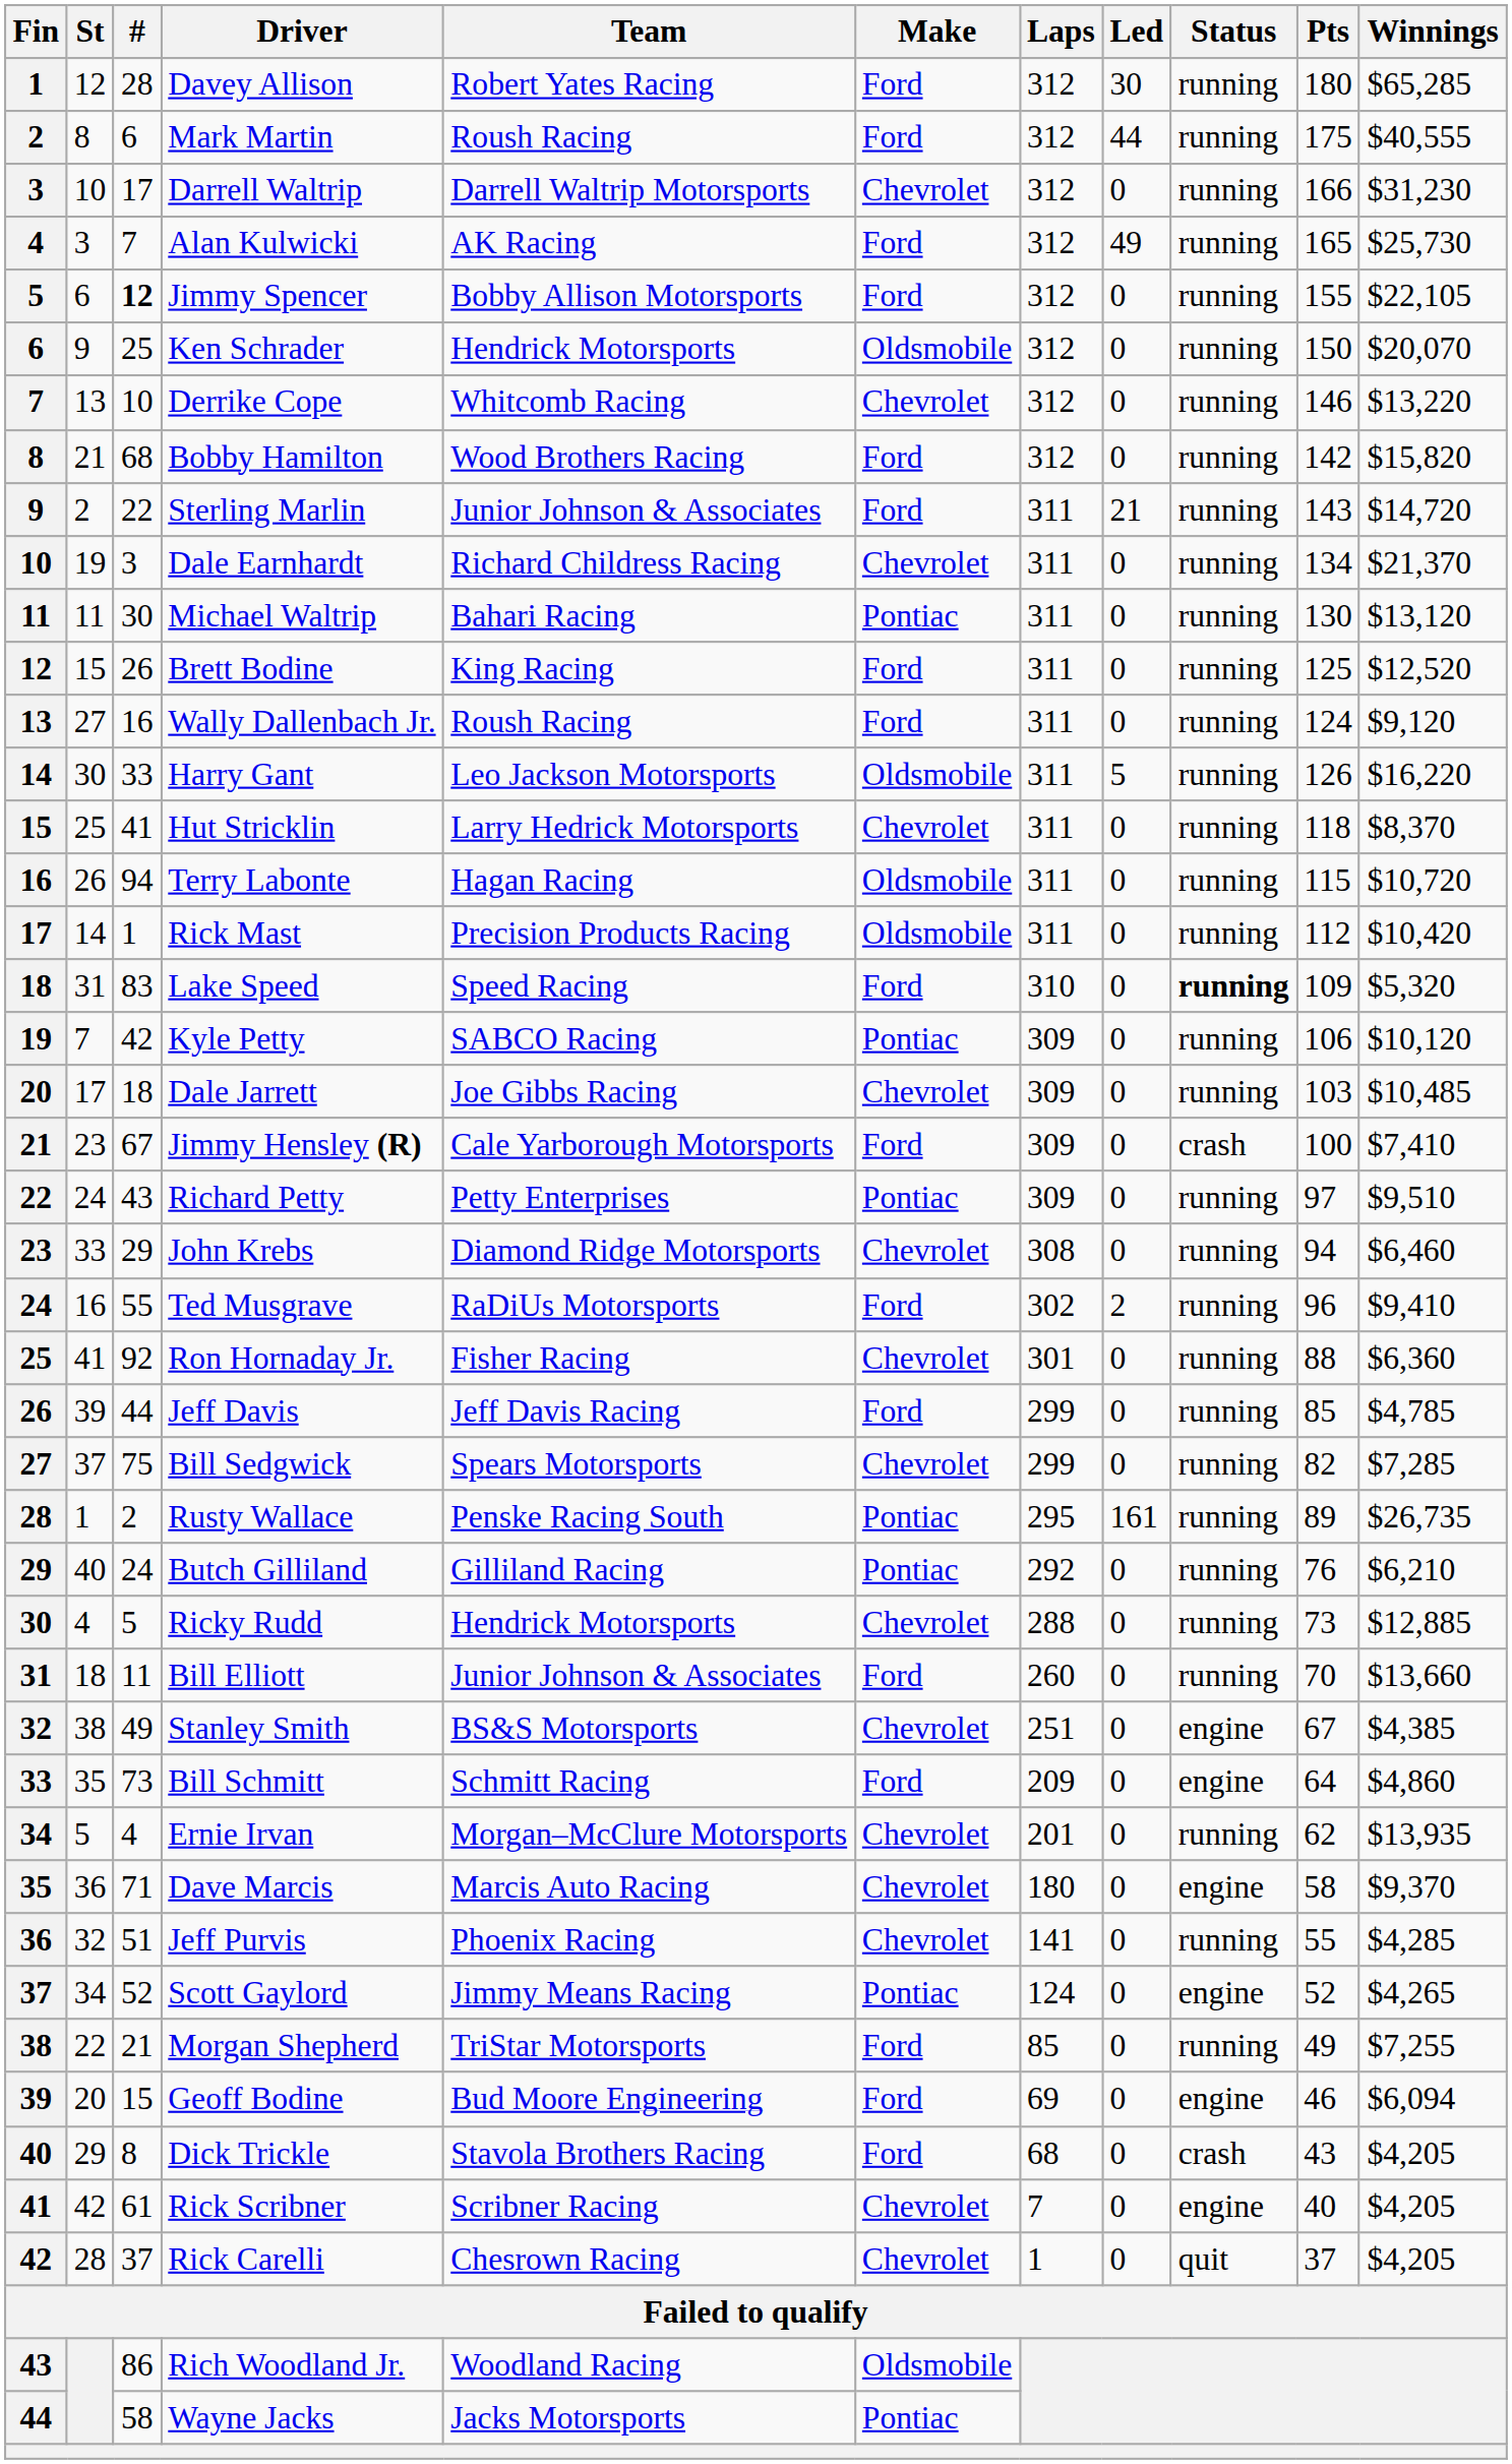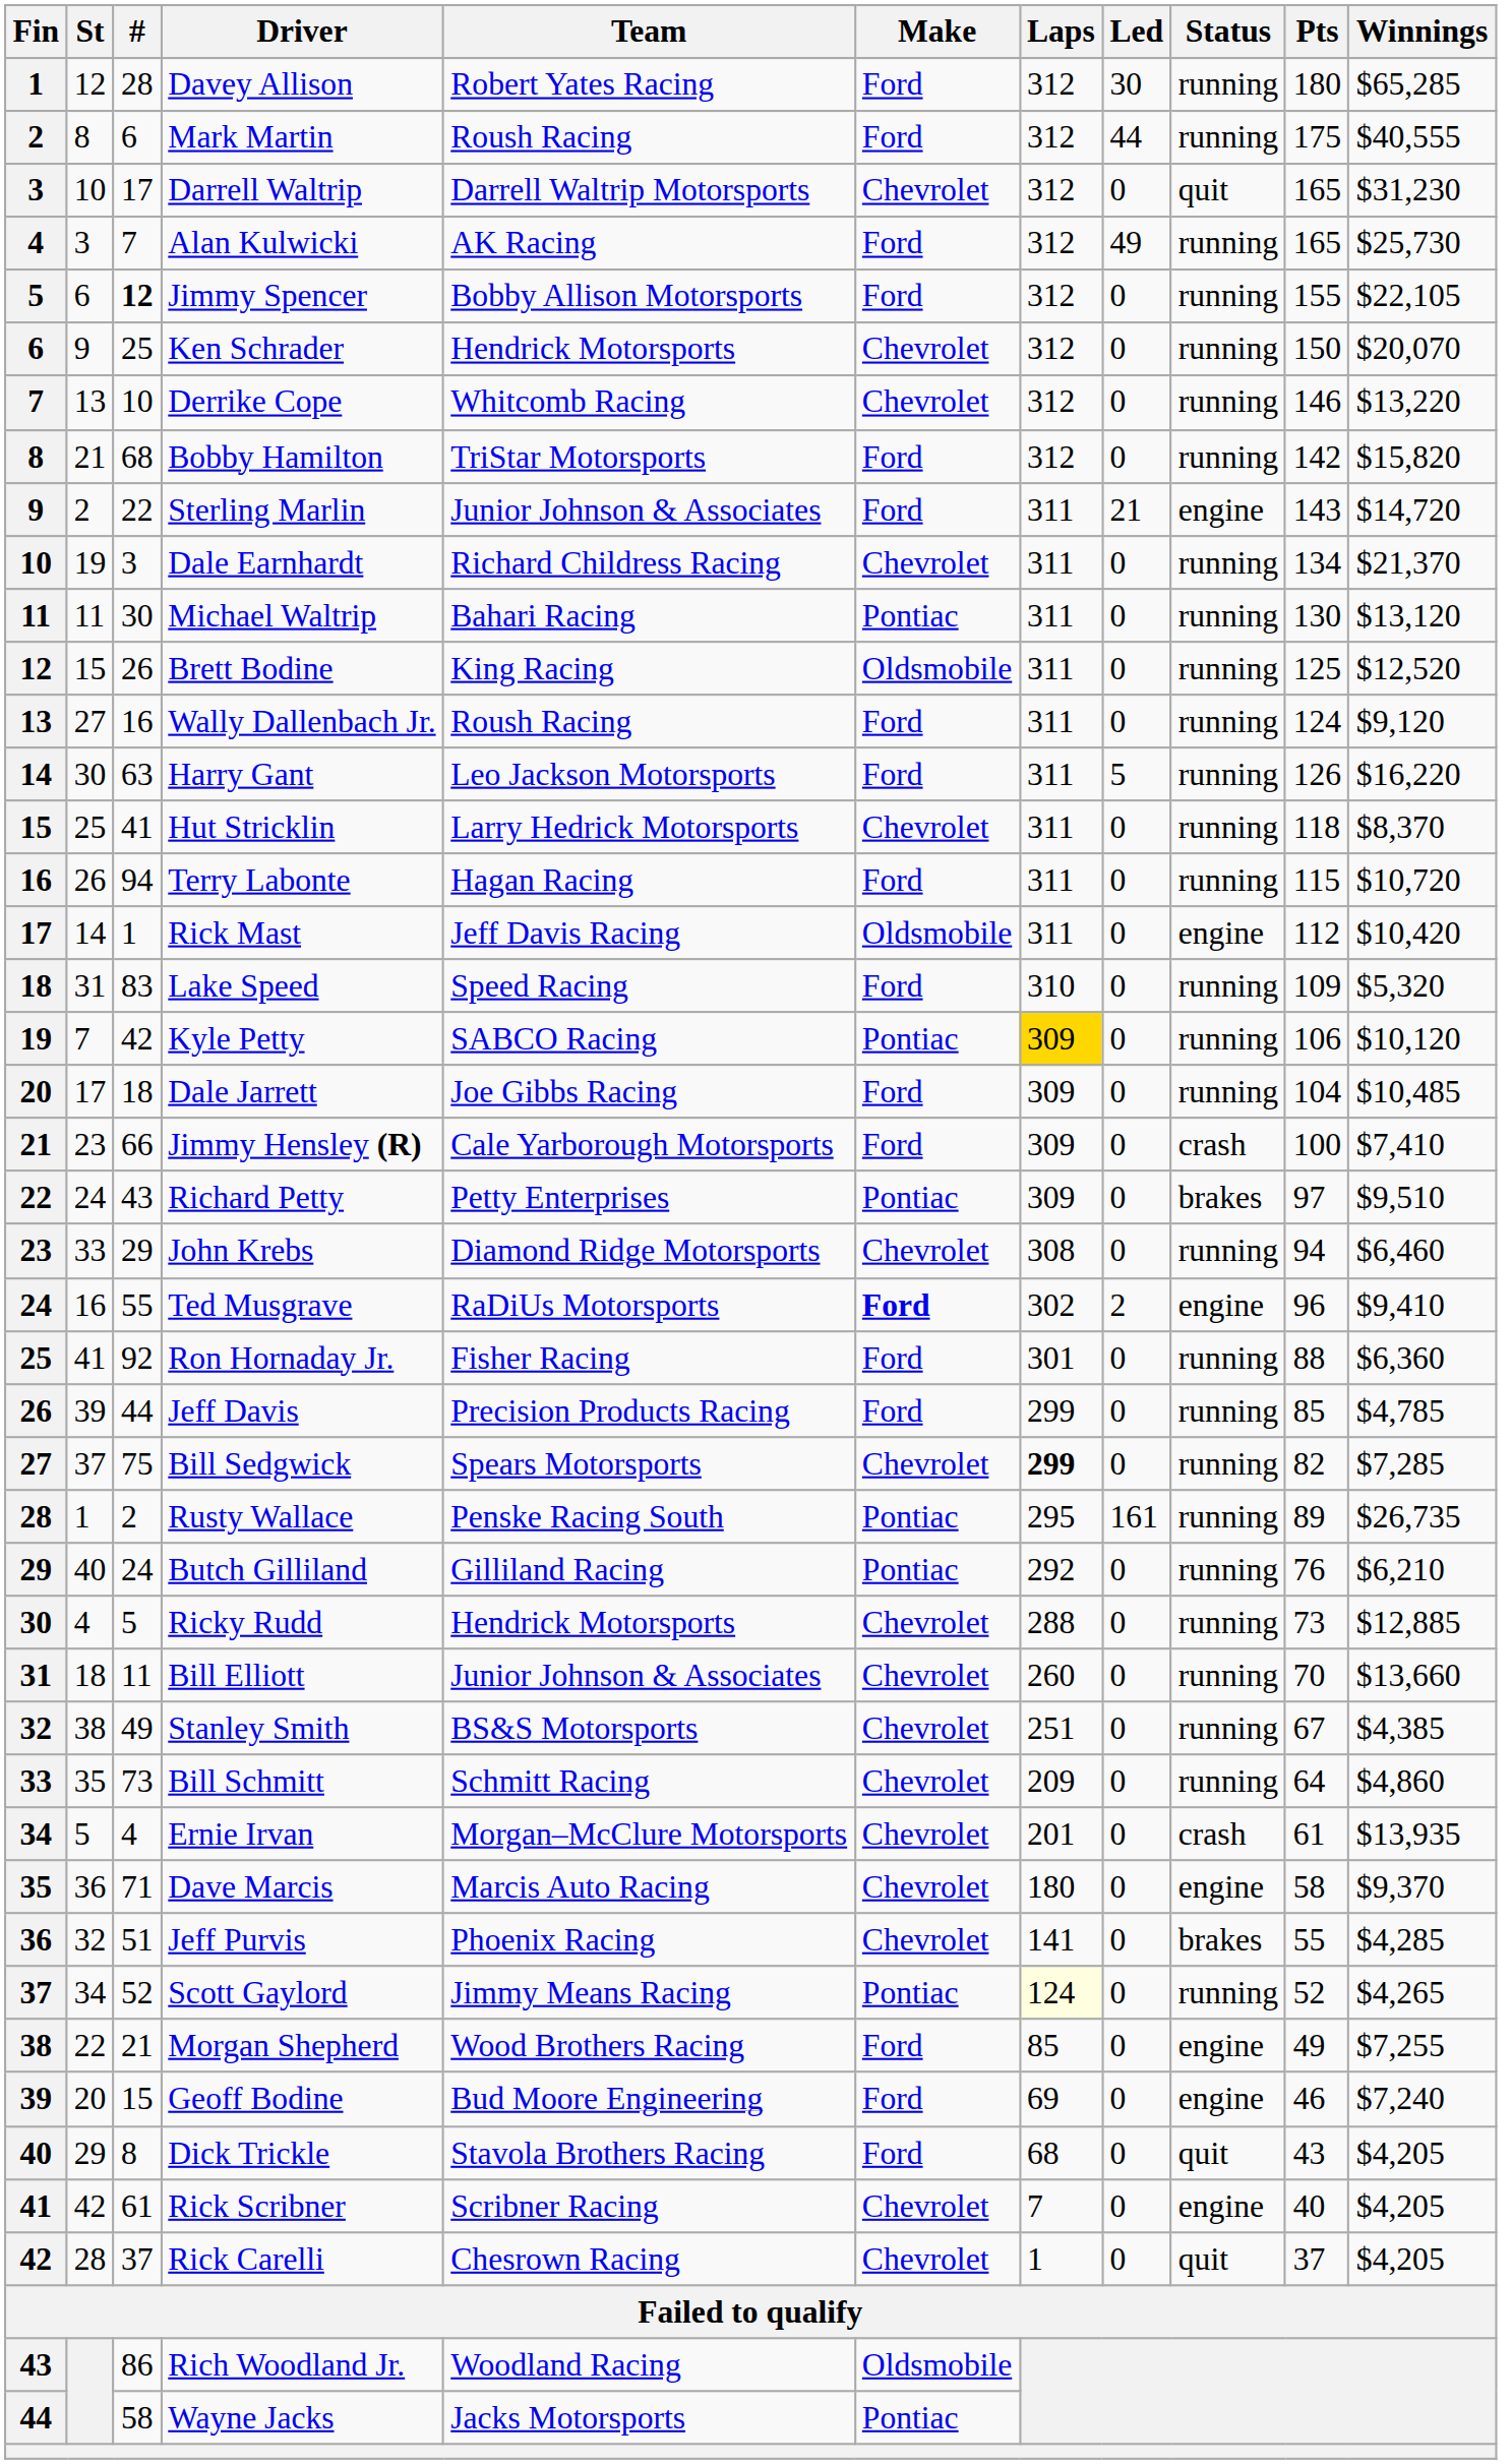Darrell Waltrip | Status: running -> quit
Darrell Waltrip | Pts: 166 -> 165
Ken Schrader | Make: Oldsmobile -> Chevrolet
Bobby Hamilton | Team: Wood Brothers Racing -> TriStar Motorsports
Sterling Marlin | Status: running -> engine
Brett Bodine | Make: Ford -> Oldsmobile
Harry Gant | #: 33 -> 63
Harry Gant | Make: Oldsmobile -> Ford
Terry Labonte | Make: Oldsmobile -> Ford
Rick Mast | Team: Precision Products Racing -> Jeff Davis Racing
Rick Mast | Status: running -> engine
Lake Speed | Status: bold -> normal
Kyle Petty | Laps: no background -> gold background
Dale Jarrett | Make: Chevrolet -> Ford
Dale Jarrett | Pts: 103 -> 104
Jimmy Hensley (R) | #: 67 -> 66
Richard Petty | Status: running -> brakes
Ted Musgrave | Make: normal -> bold
Ted Musgrave | Status: running -> engine
Ron Hornaday Jr. | Make: Chevrolet -> Ford
Jeff Davis | Team: Jeff Davis Racing -> Precision Products Racing
Bill Sedgwick | Laps: normal -> bold
Bill Elliott | Make: Ford -> Chevrolet
Stanley Smith | Status: engine -> running
Bill Schmitt | Make: Ford -> Chevrolet
Bill Schmitt | Status: engine -> running
Ernie Irvan | Status: running -> crash
Ernie Irvan | Pts: 62 -> 61
Jeff Purvis | Status: running -> brakes
Scott Gaylord | Laps: no background -> lightyellow background
Scott Gaylord | Status: engine -> running
Morgan Shepherd | Team: TriStar Motorsports -> Wood Brothers Racing
Morgan Shepherd | Status: running -> engine
Geoff Bodine | Winnings: $6,094 -> $7,240
Dick Trickle | Status: crash -> quit
